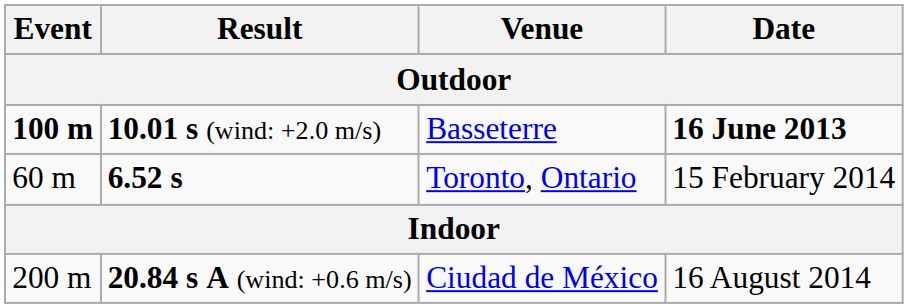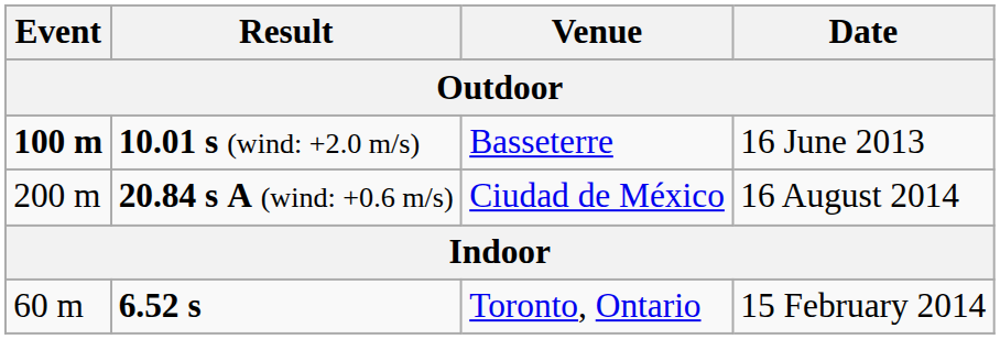10.01 s (wind: +2.0 m/s) | Date: bold -> normal
rows swapped: 20.84 s A (wind: +0.6 m/s) <-> 6.52 s
